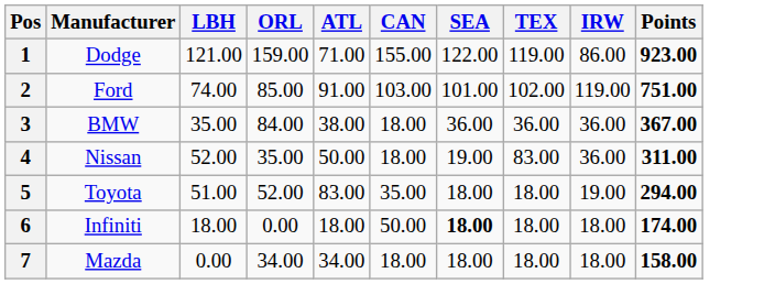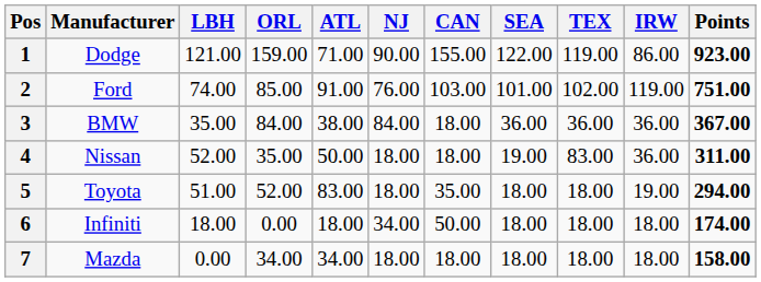+ column: NJ | 90.00 | 76.00 | 84.00 | 18.00 | 18.00 | 34.00 | 18.00
6 | SEA: bold -> normal
